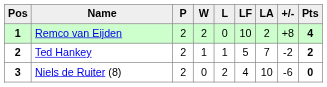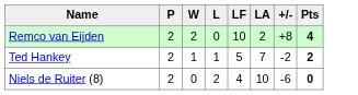- column: Pos | 1 | 2 | 3
